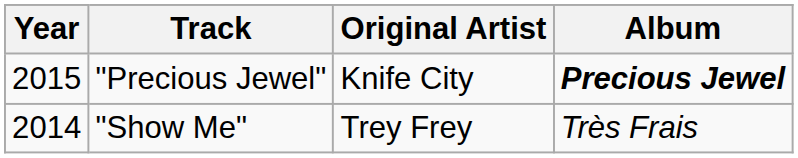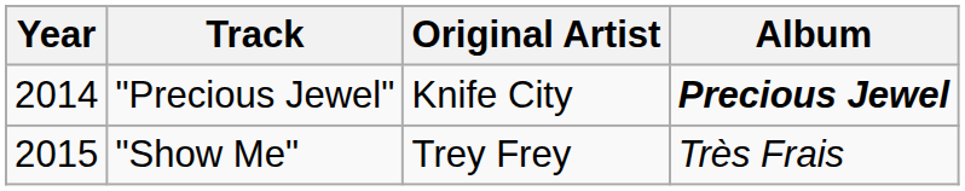"Precious Jewel" | Year: 2015 -> 2014
"Show Me" | Year: 2014 -> 2015
